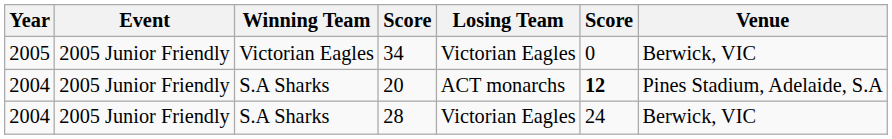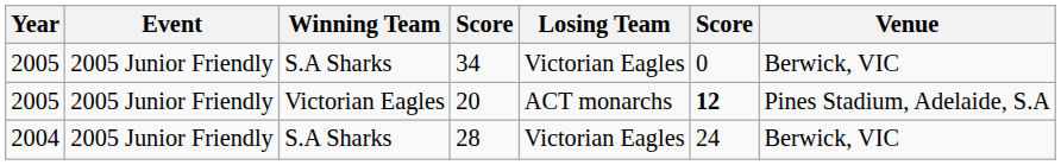34 | Winning Team: Victorian Eagles -> S.A Sharks
20 | Year: 2004 -> 2005
20 | Winning Team: S.A Sharks -> Victorian Eagles
